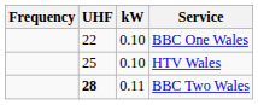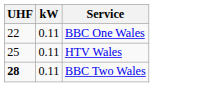- column: Frequency
BBC One Wales | kW: 0.10 -> 0.11
HTV Wales | kW: 0.10 -> 0.11
